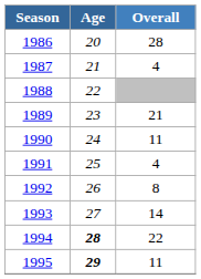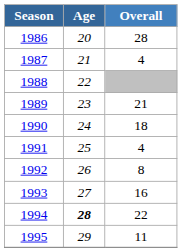1990 | Overall: 11 -> 18
1993 | Overall: 14 -> 16
1995 | Age: bold -> normal
